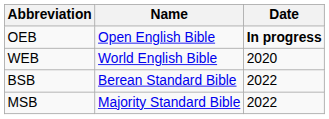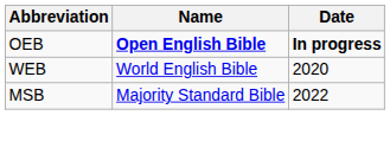OEB | Name: normal -> bold
- row: BSB | Berean Standard Bible | 2022
